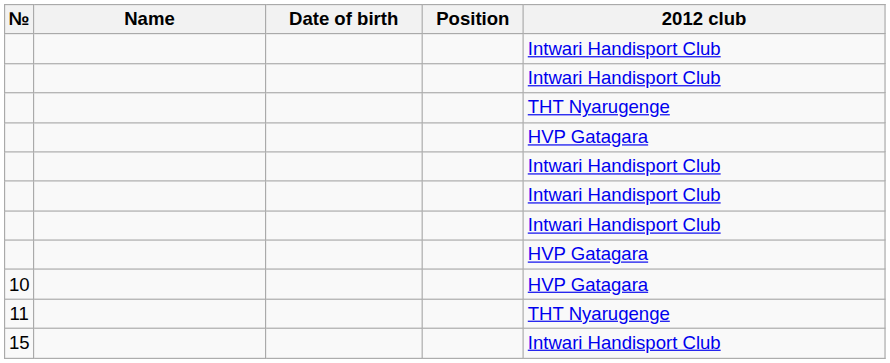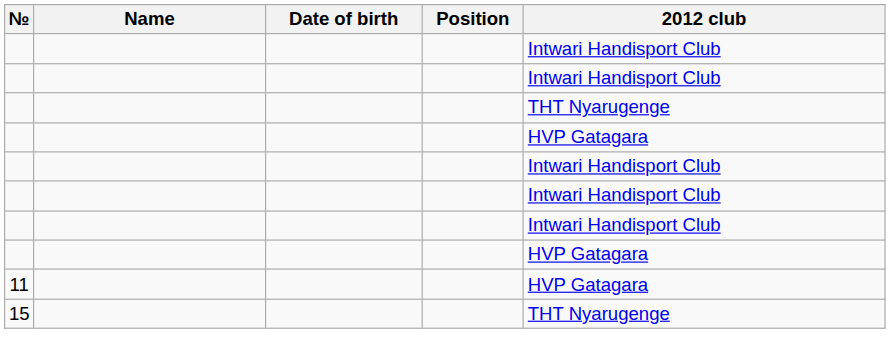- row: 10 | HVP Gatagara
11 | 2012 club: THT Nyarugenge -> HVP Gatagara
15 | 2012 club: Intwari Handisport Club -> THT Nyarugenge
